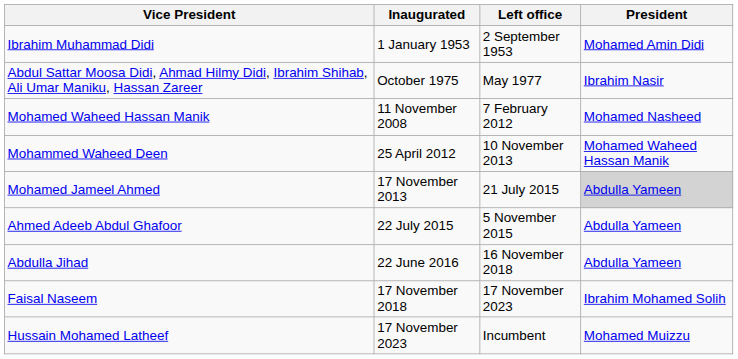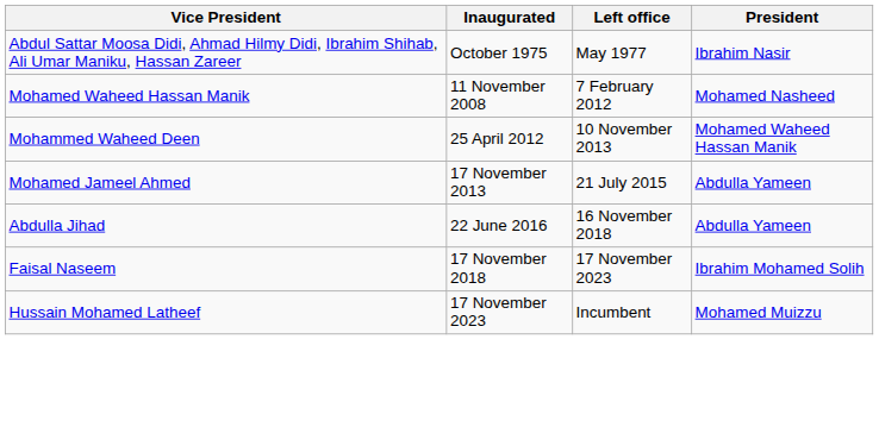- row: Ibrahim Muhammad Didi | 1 January 1953 | 2 September 1953 | Mohamed Amin Didi
Mohamed Jameel Ahmed | President: lightgrey background -> no background
- row: Ahmed Adeeb Abdul Ghafoor | 22 July 2015 | 5 November 2015 | Abdulla Yameen
